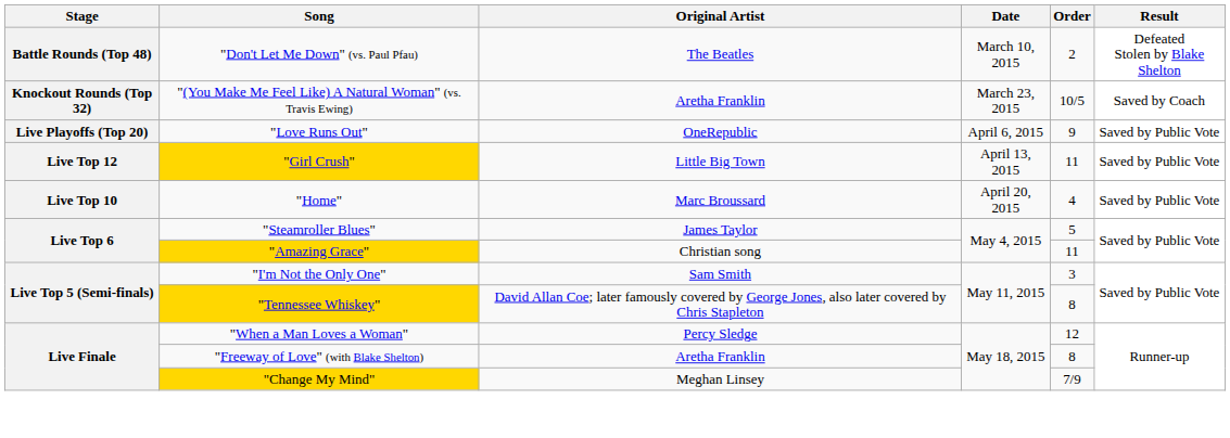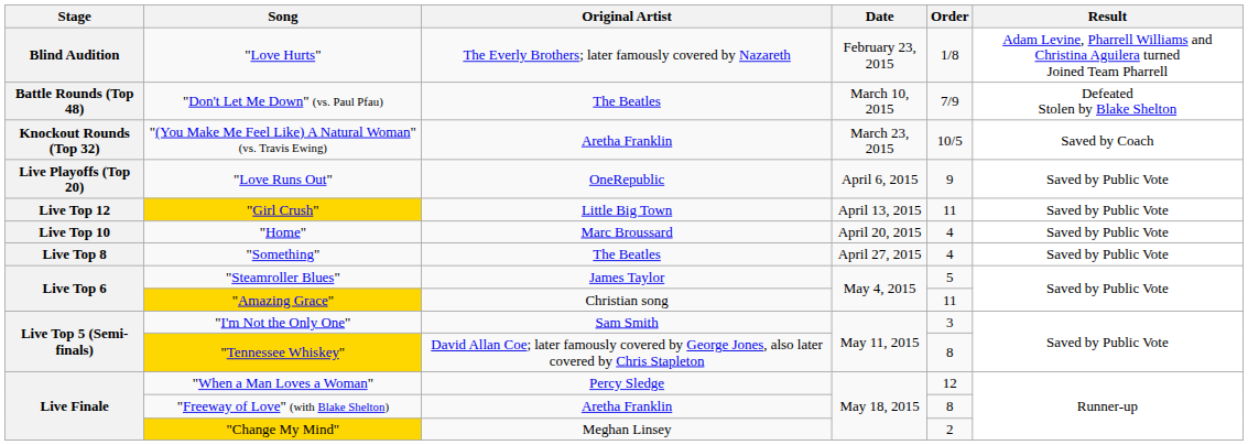+ row: Blind Audition | "Love Hurts" | The Everly Brothers; later famously covered by Nazareth | February 23, 2015 | 1/8 | Adam Levine, Pharrell Williams and Christina Aguilera turned Joined Team Pharrell
"Don't Let Me Down" (vs. Paul Pfau) | Order: 2 -> 7/9
+ row: Live Top 8 | "Something" | The Beatles | April 27, 2015 | 4 | Saved by Public Vote
"Change My Mind" | Order: 7/9 -> 2
